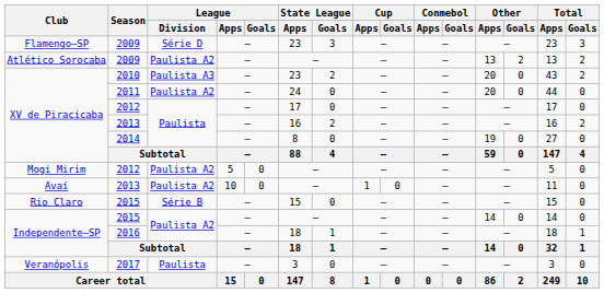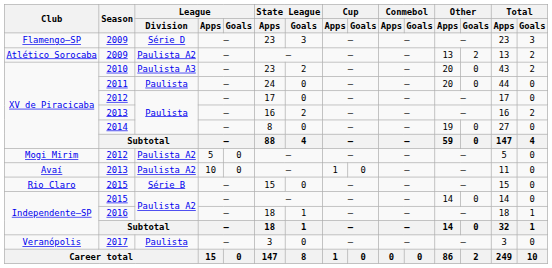2011 | League / Division: Paulista A2 -> Paulista
